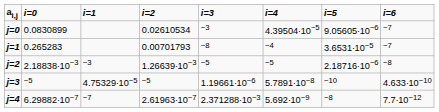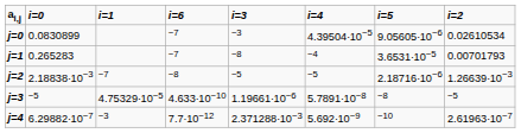columns swapped: i=2 <-> i=6
j=2 | i=1: −3 -> −7
j=3 | i=5: −10 -> −8
j=4 | i=1: −7 -> −3
j=4 | i=5: −8 -> −10
